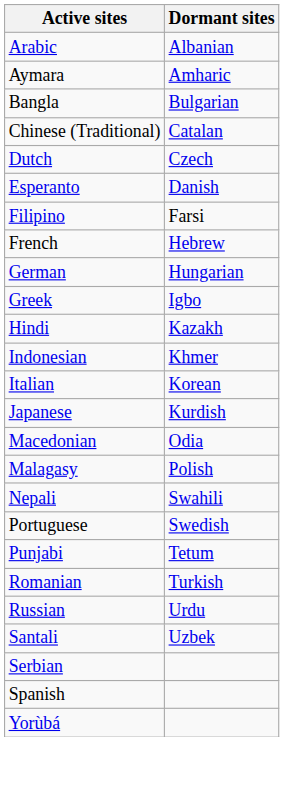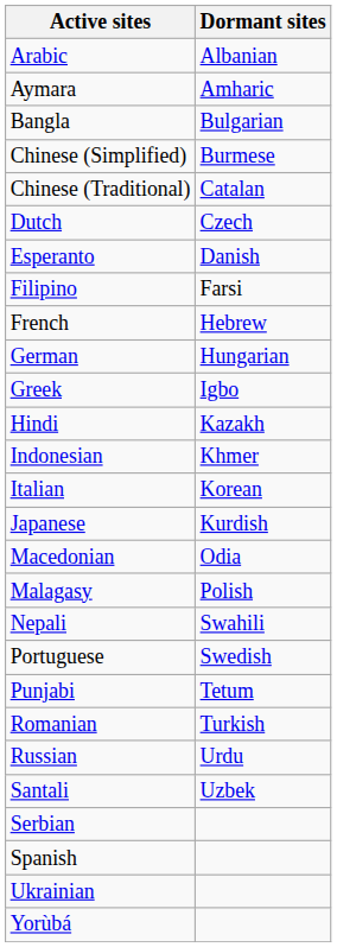+ row: Chinese (Simplified) | Burmese
+ row: Ukrainian
